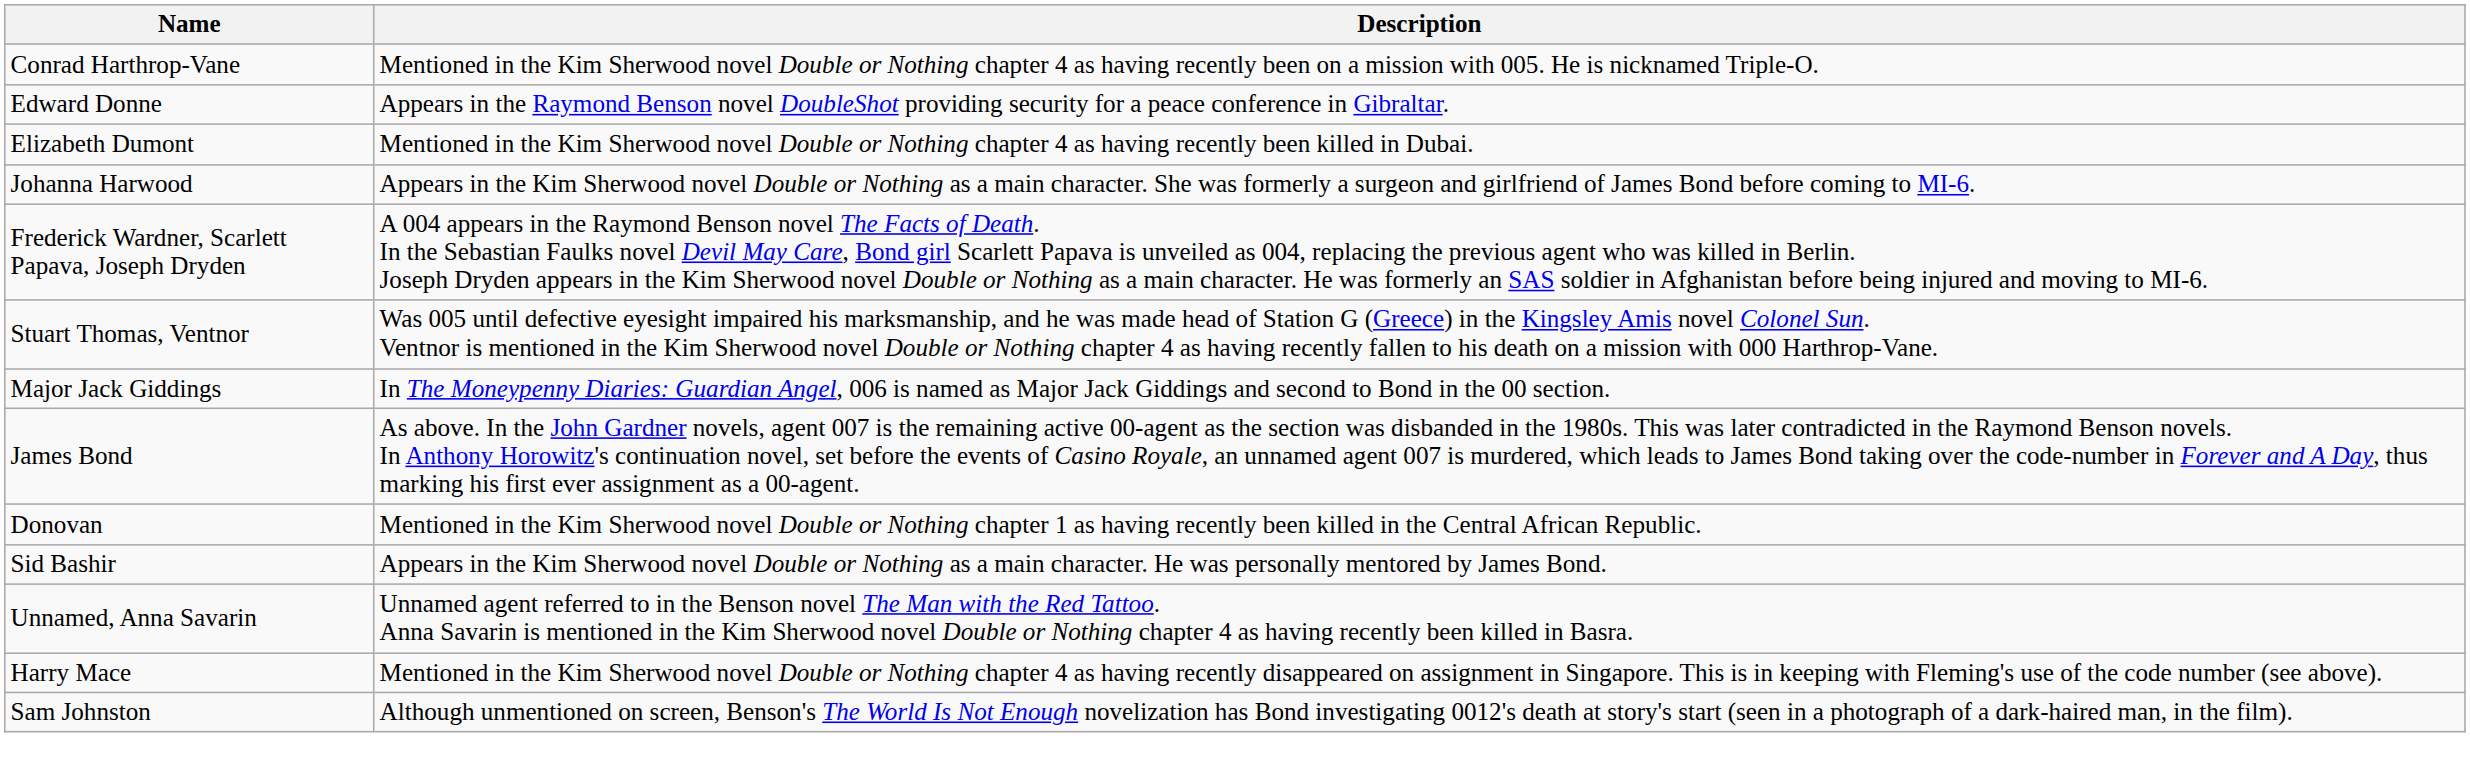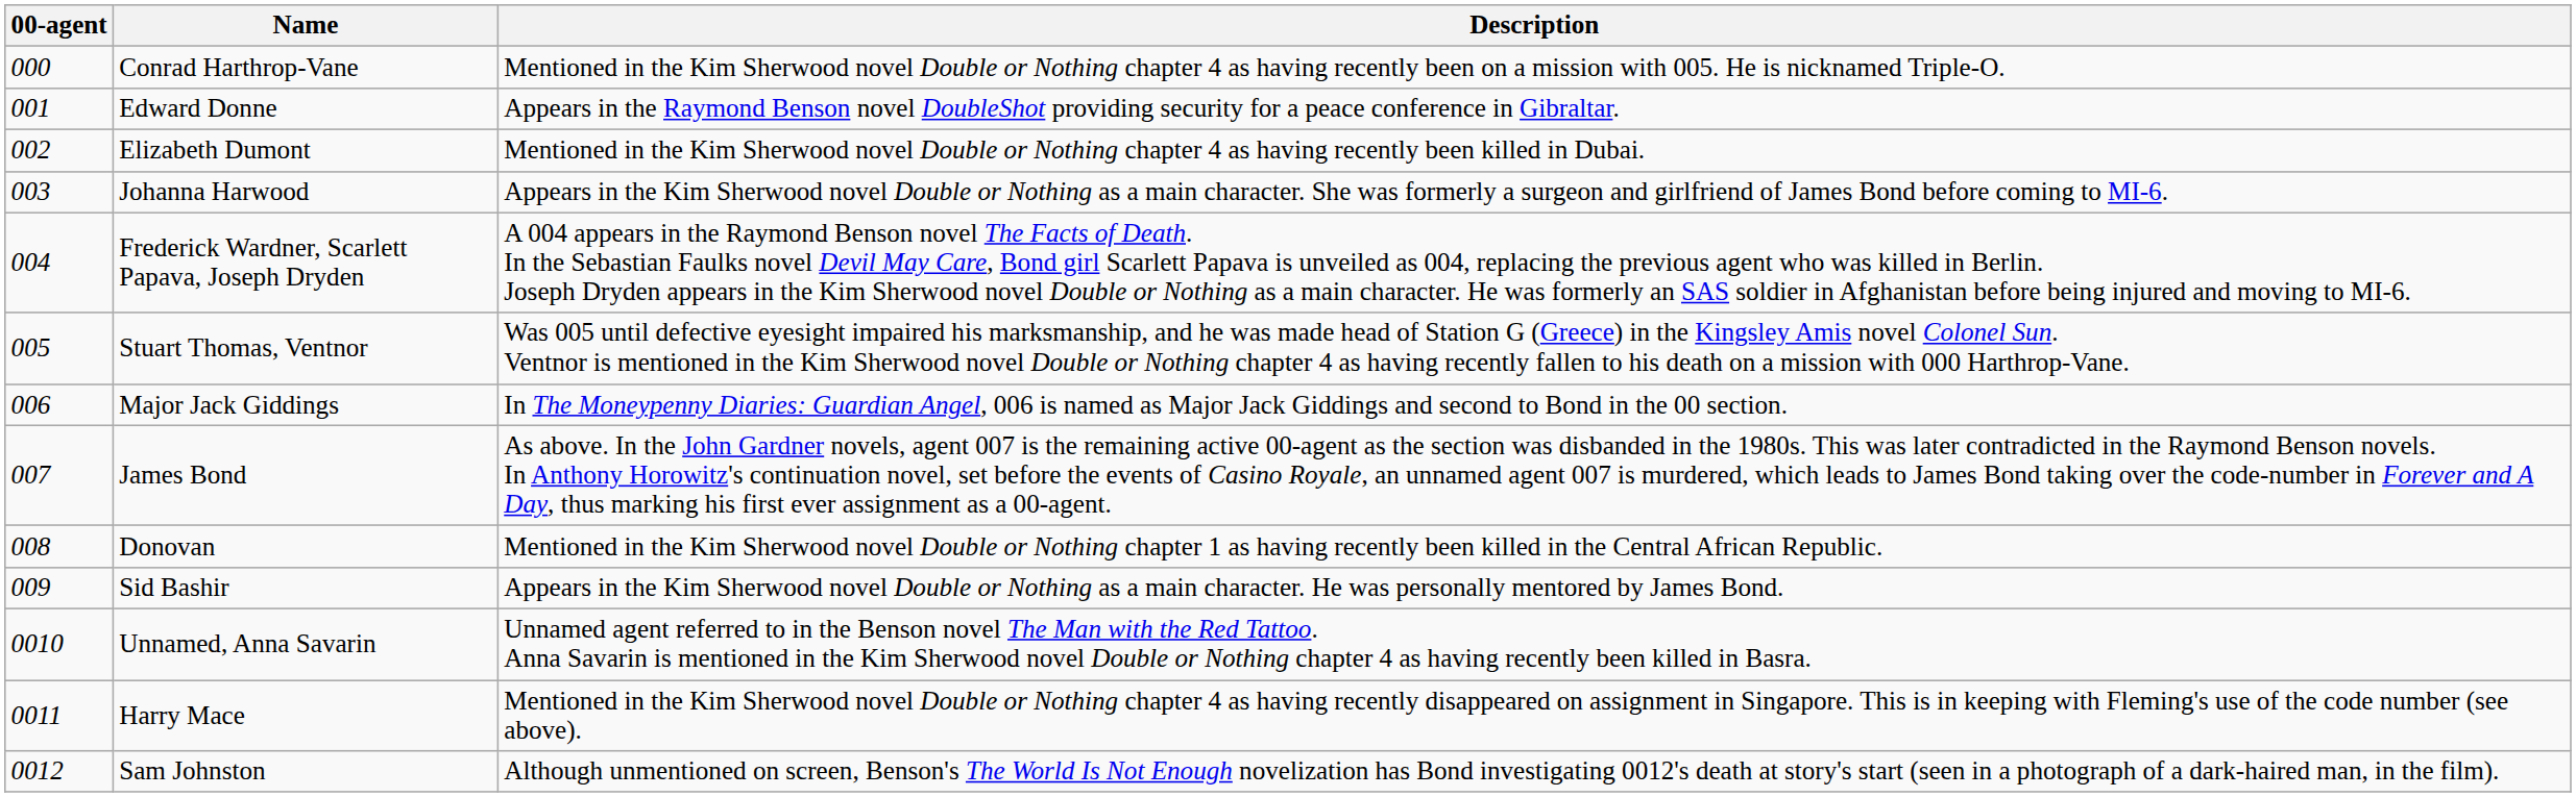+ column: 00-agent | 000 | 001 | 002 | 003 | 004 | 005 | 006 | 007 | 008 | 009 | 0010 | 0011 | 0012
